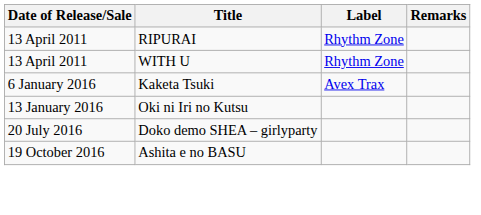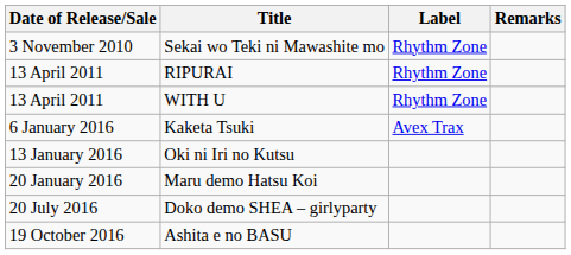+ row: 3 November 2010 | Sekai wo Teki ni Mawashite mo | Rhythm Zone
+ row: 20 January 2016 | Maru demo Hatsu Koi
